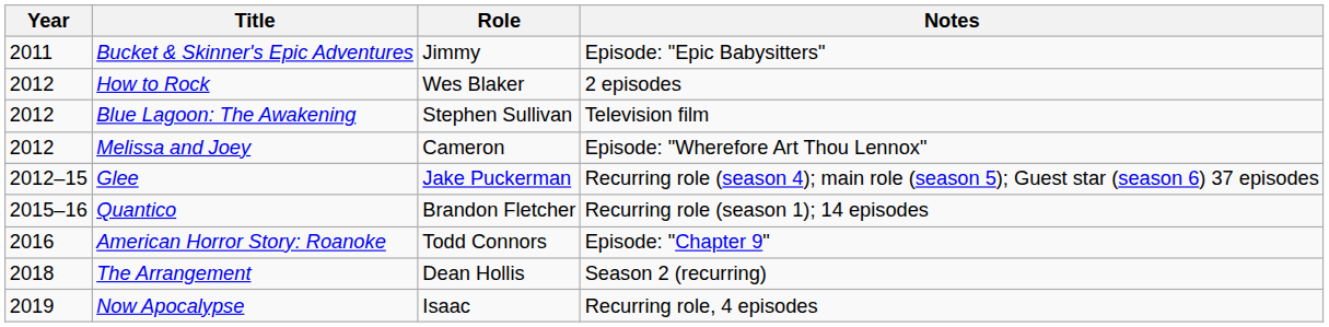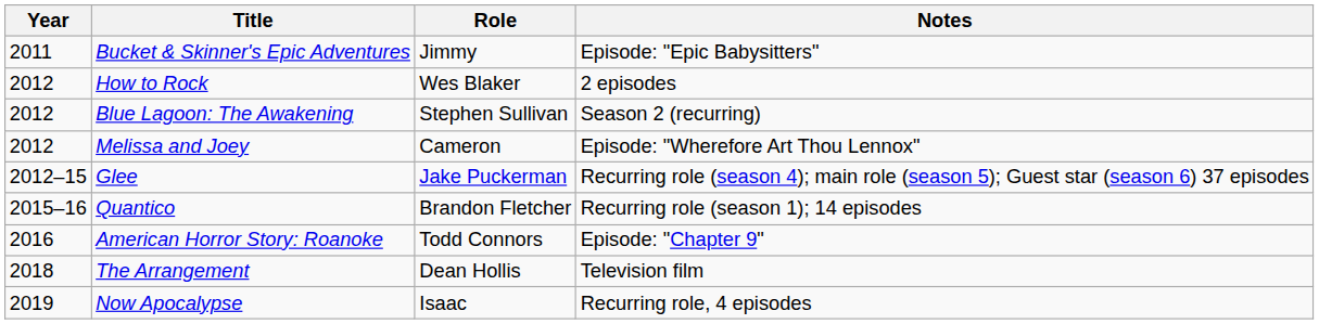Blue Lagoon: The Awakening | Notes: Television film -> Season 2 (recurring)
The Arrangement | Notes: Season 2 (recurring) -> Television film
